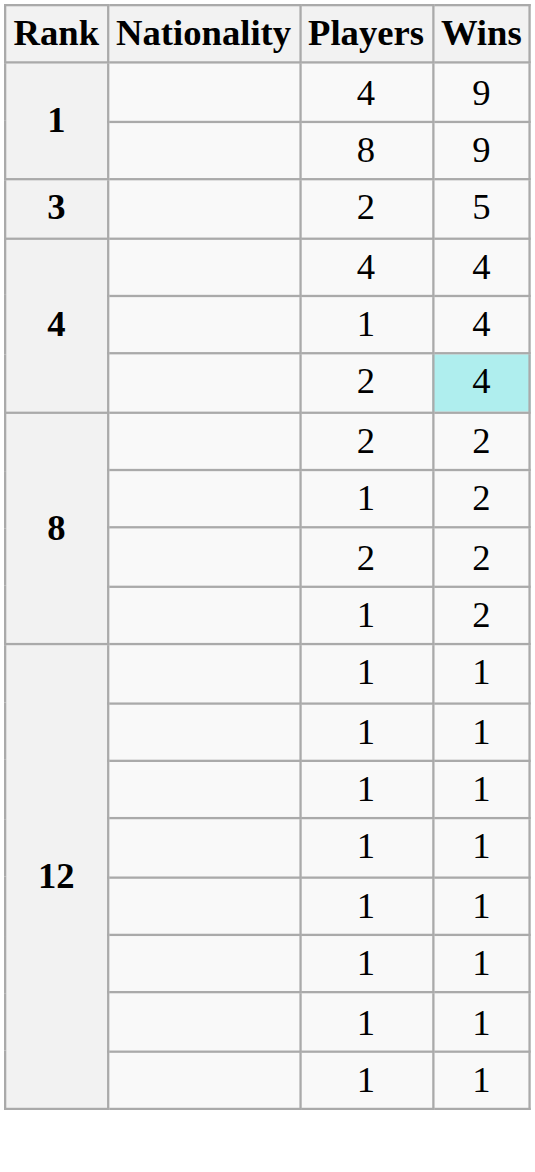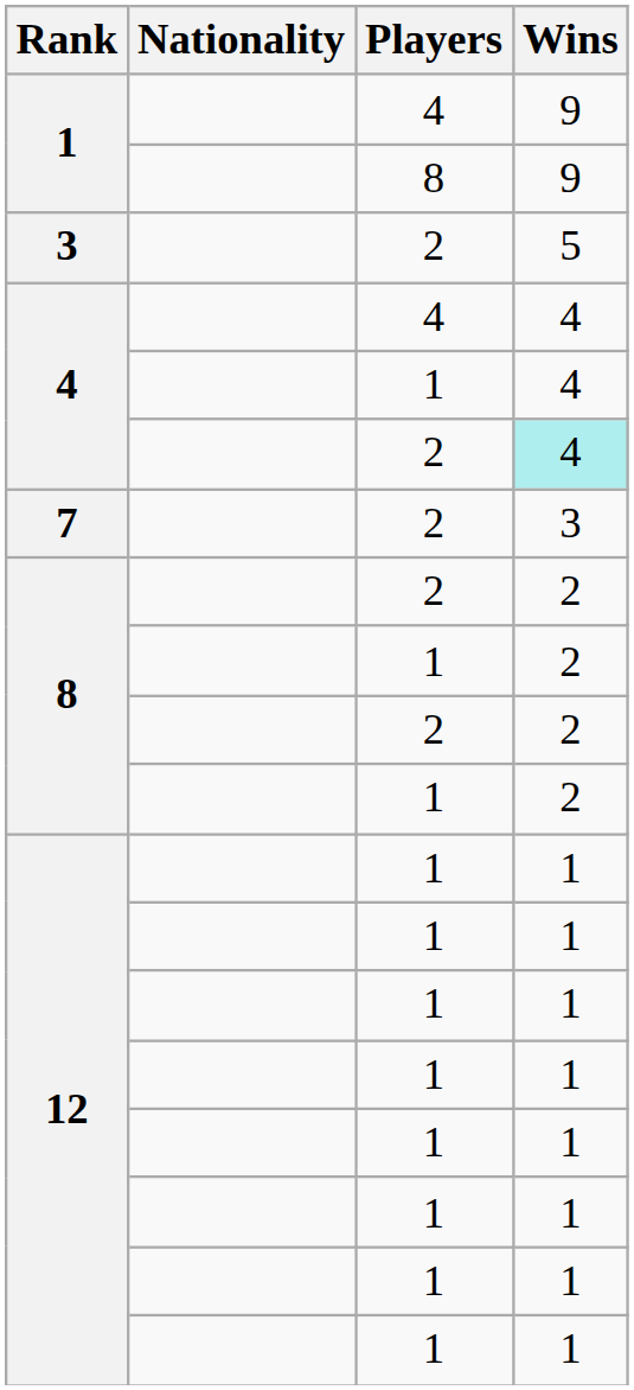+ row: 7 | 2 | 3
